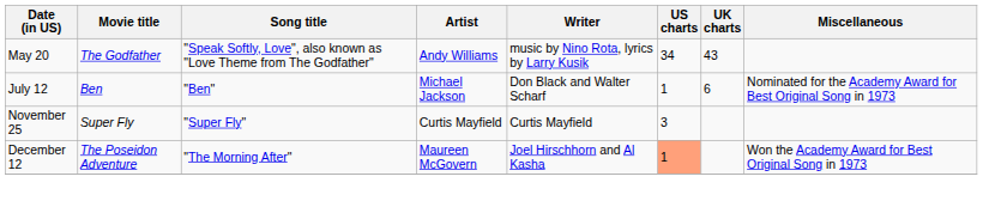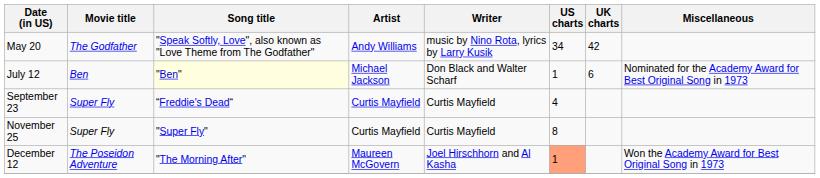May 20 | UK charts: 43 -> 42
July 12 | Song title: no background -> lightyellow background
+ row: September 23 | Super Fly | “Freddie's Dead“ | Curtis Mayfield | Curtis Mayfield | 4
November 25 | US charts: 3 -> 8
